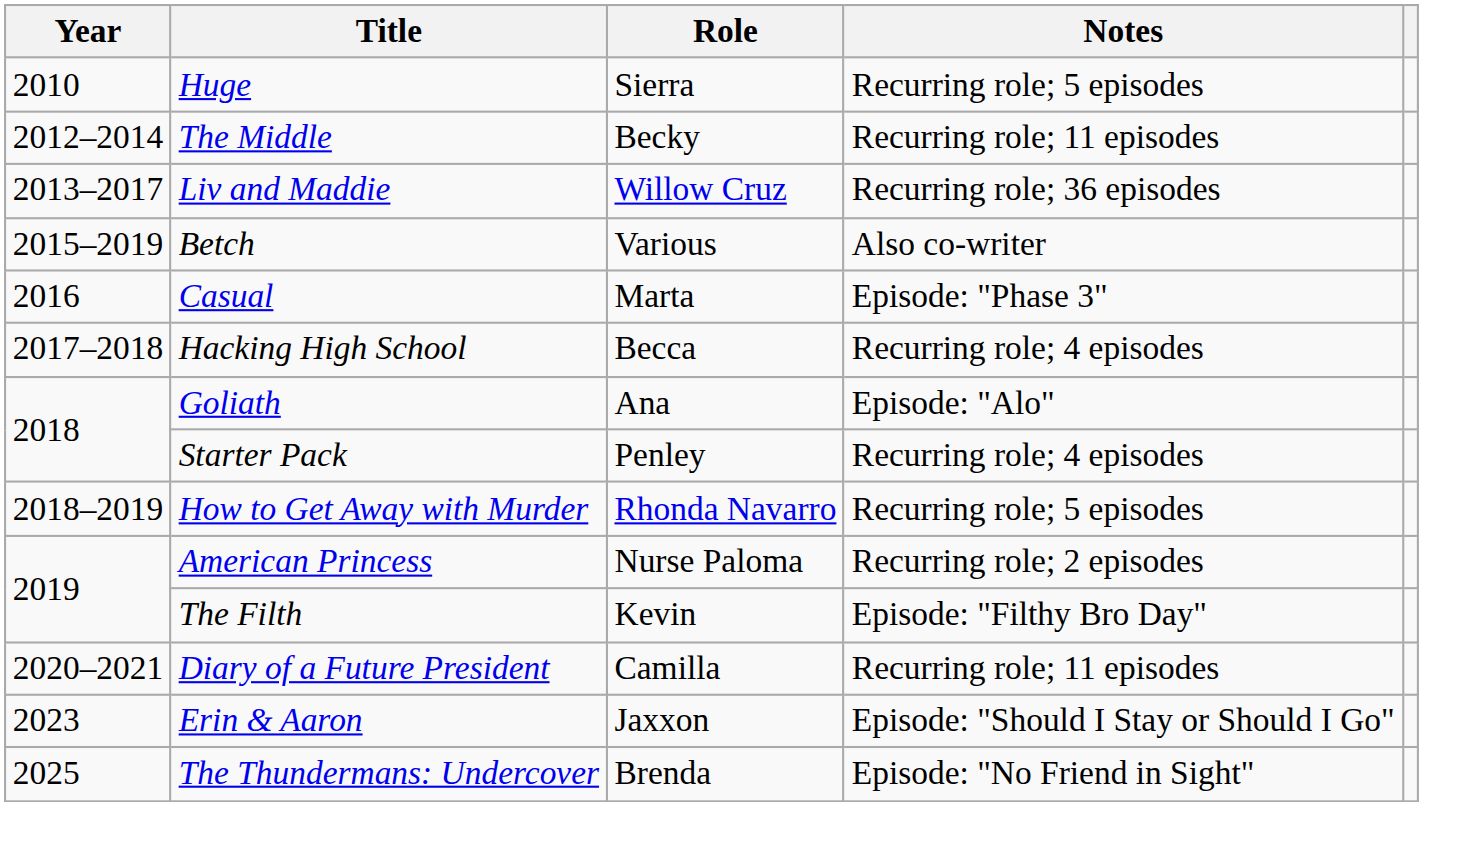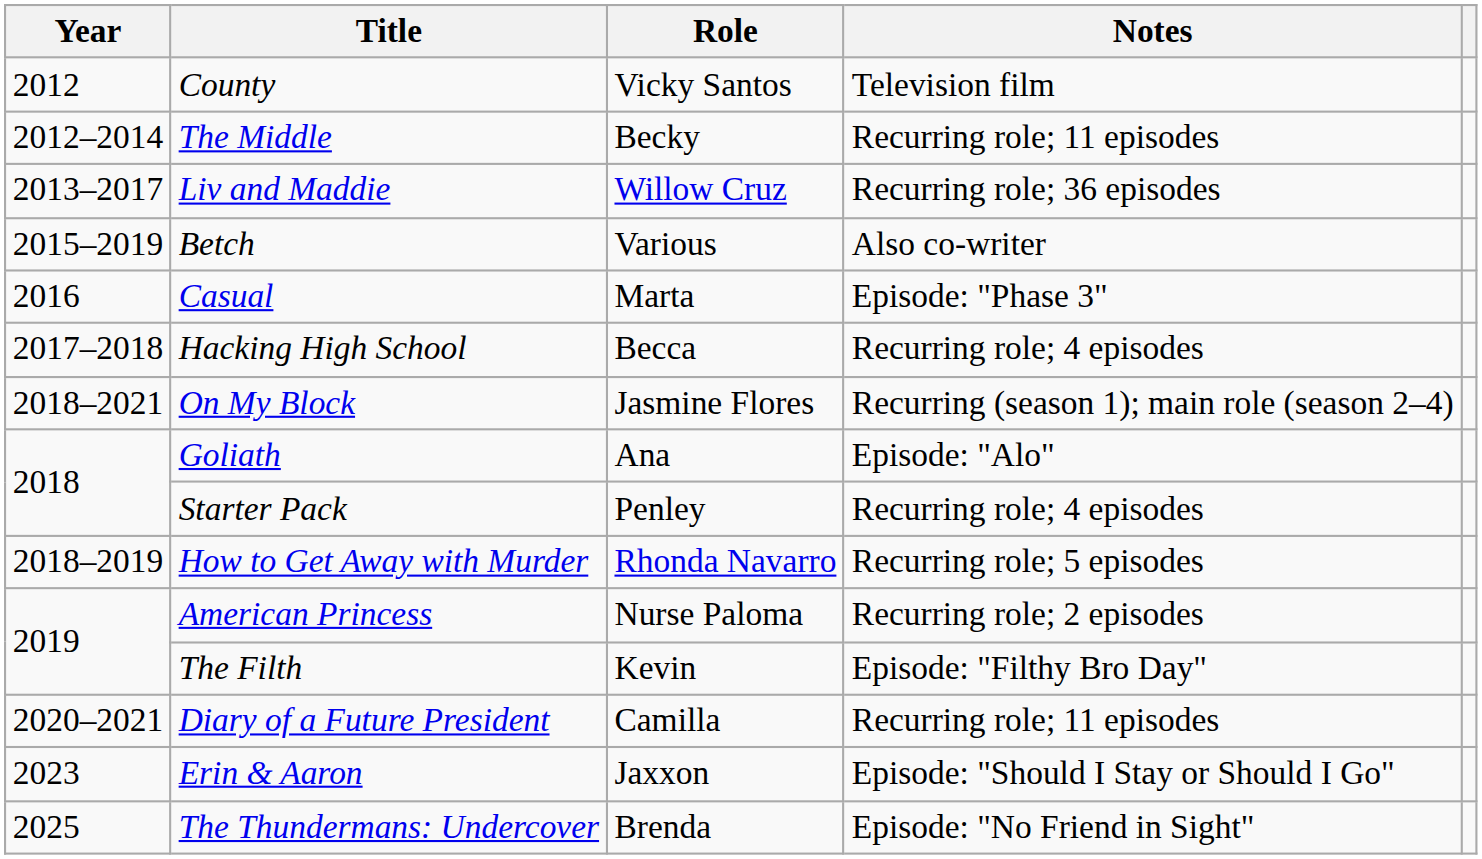- row: 2010 | Huge | Sierra | Recurring role; 5 episodes
+ row: 2012 | County | Vicky Santos | Television film
+ row: 2018–2021 | On My Block | Jasmine Flores | Recurring (season 1); main role (season 2–4)
